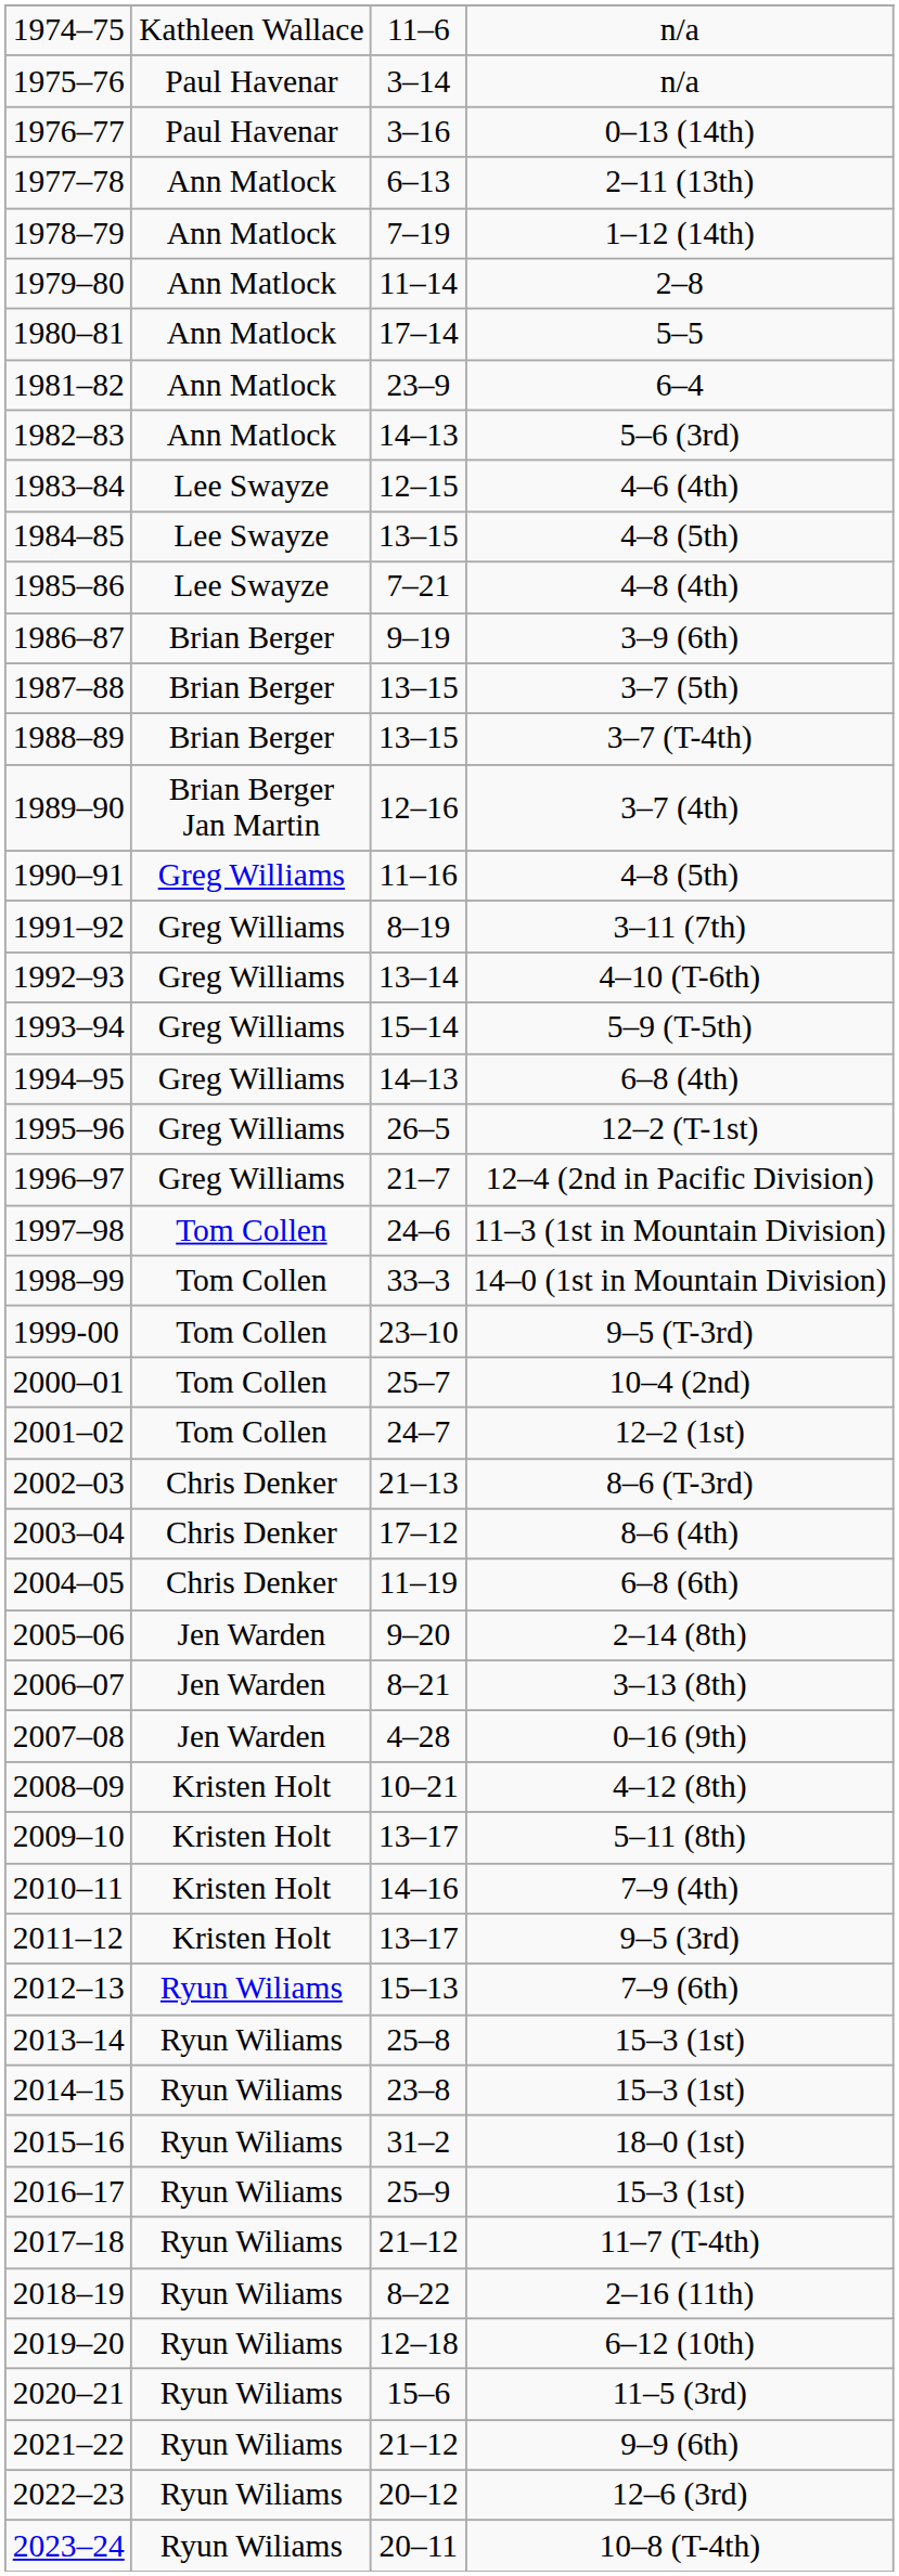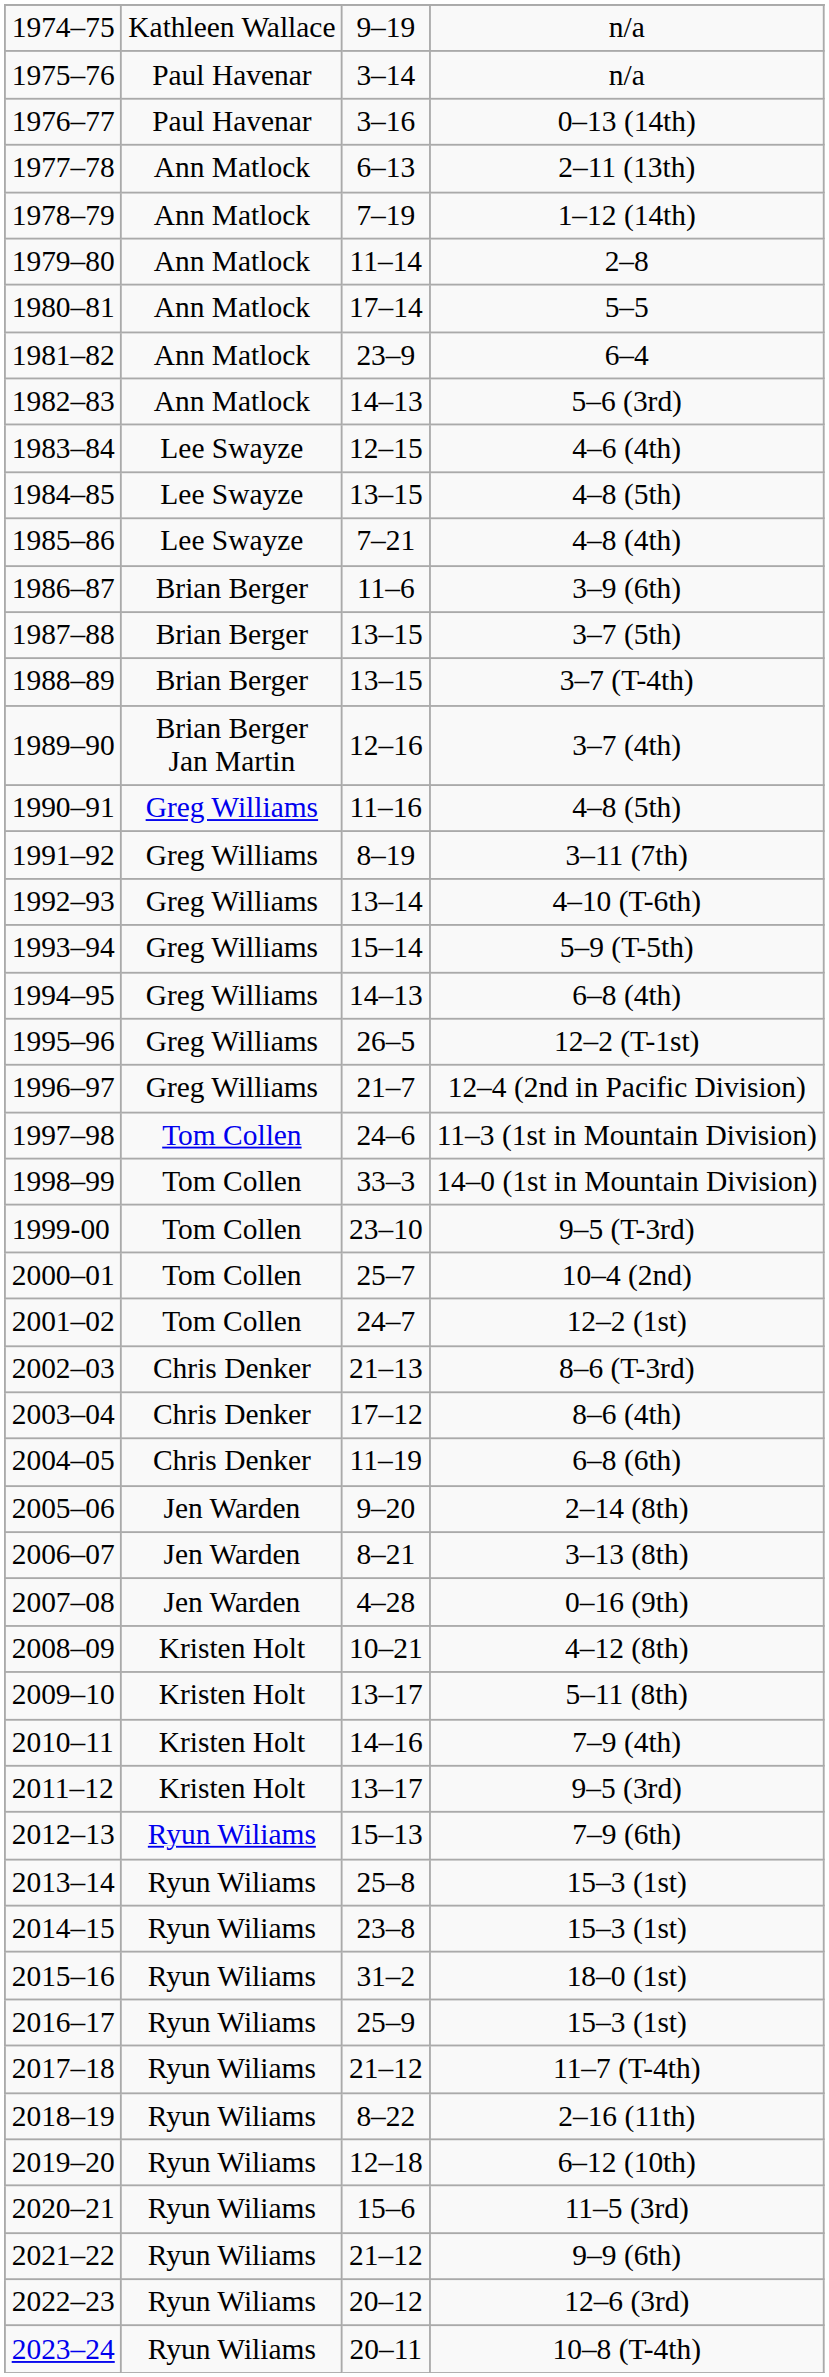1974–75 / n/a | column 3: 11–6 -> 9–19
3–9 (6th) | column 3: 9–19 -> 11–6
